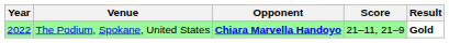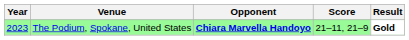The Podium, Spokane, United States | Year: 2022 -> 2023
